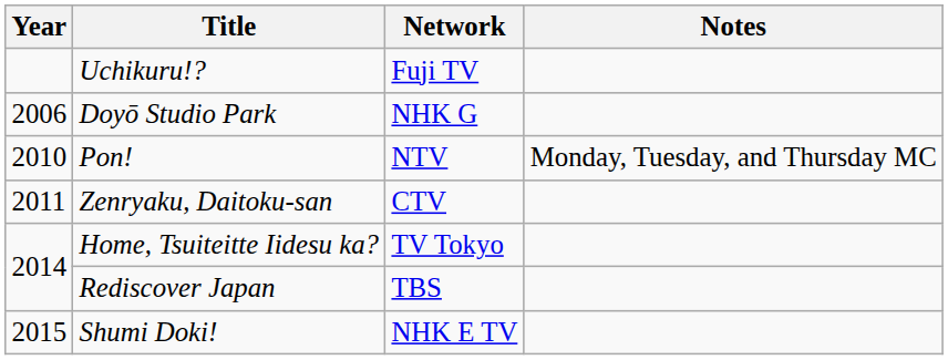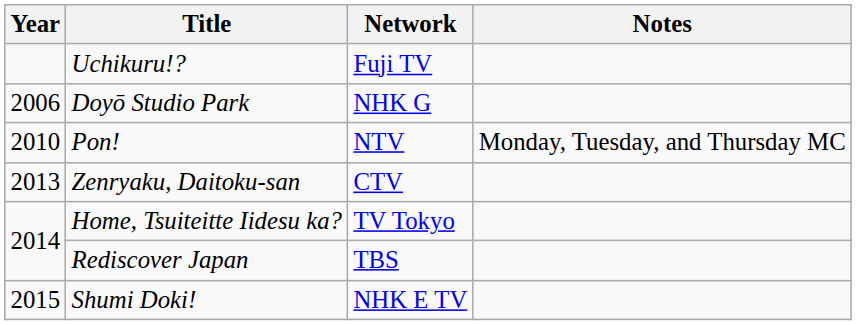Zenryaku, Daitoku-san | Year: 2011 -> 2013
